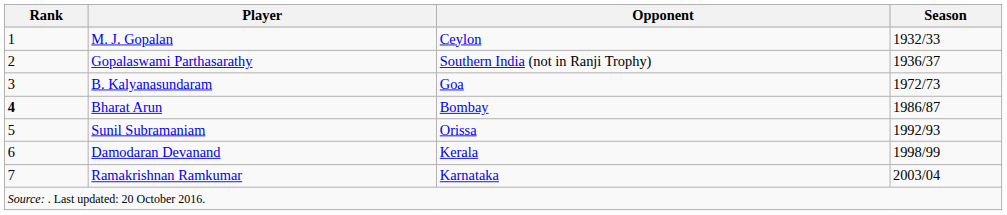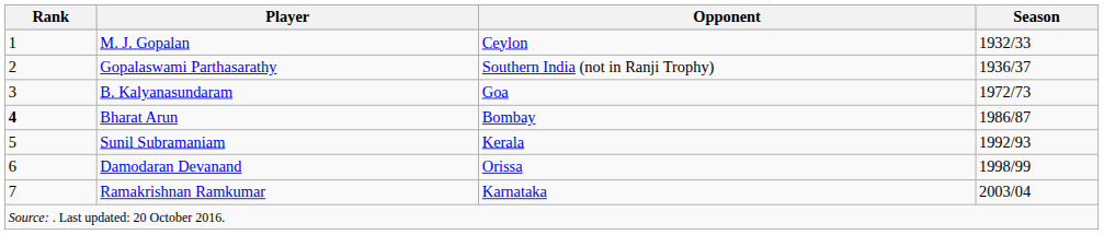Sunil Subramaniam | Opponent: Orissa -> Kerala
Damodaran Devanand | Opponent: Kerala -> Orissa
